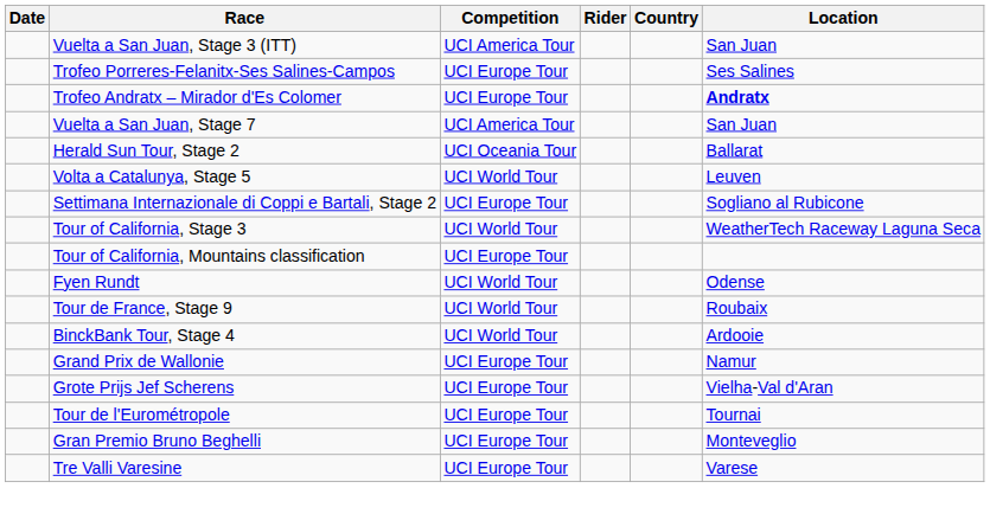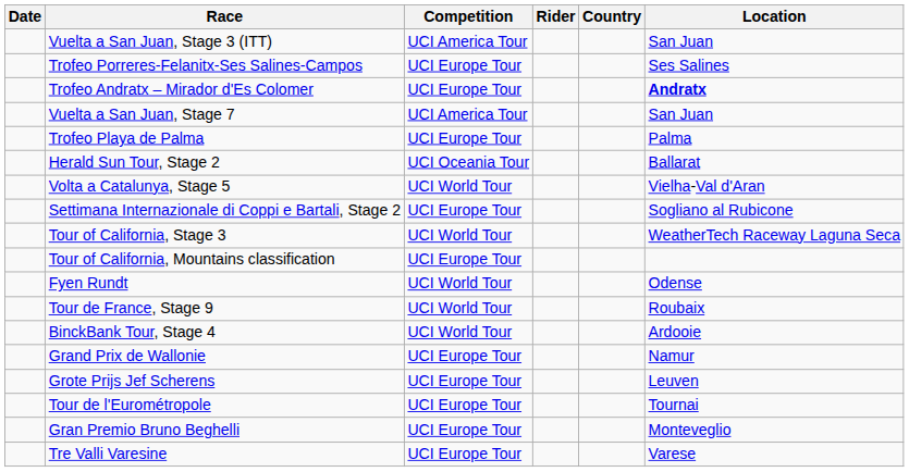+ row: Trofeo Playa de Palma | UCI Europe Tour | Palma
Volta a Catalunya, Stage 5 | Location: Leuven -> Vielha-Val d'Aran
Grote Prijs Jef Scherens | Location: Vielha-Val d'Aran -> Leuven
